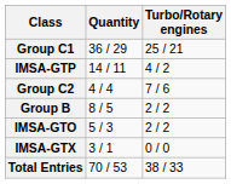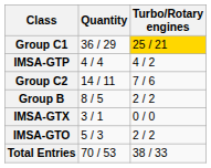Group C1 | Turbo/Rotary engines: no background -> gold background
IMSA-GTP | Quantity: 14 / 11 -> 4 / 4
Group C2 | Quantity: 4 / 4 -> 14 / 11
rows swapped: IMSA-GTX <-> IMSA-GTO
